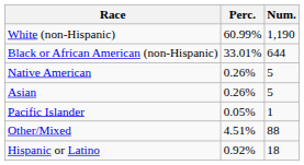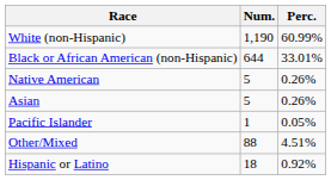columns swapped: Num. <-> Perc.
